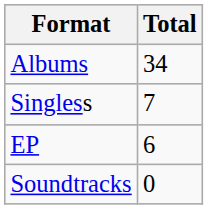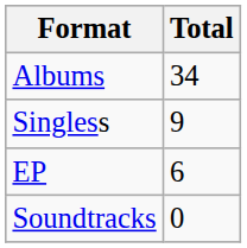Singless | Total: 7 -> 9
